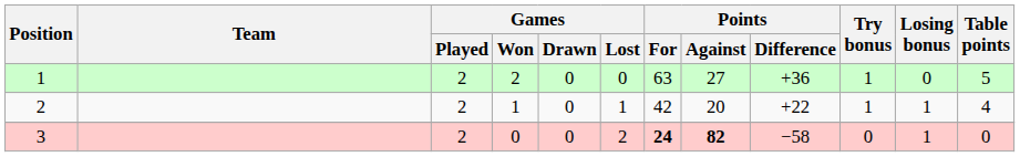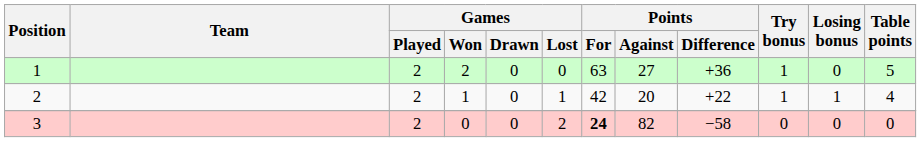3 | Points / Against: bold -> normal
3 | Losing bonus: 1 -> 0
